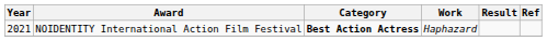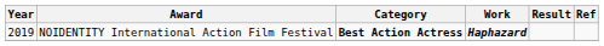NOIDENTITY International Action Film Festival | Year: 2021 -> 2019
NOIDENTITY International Action Film Festival | Work: normal -> bold
